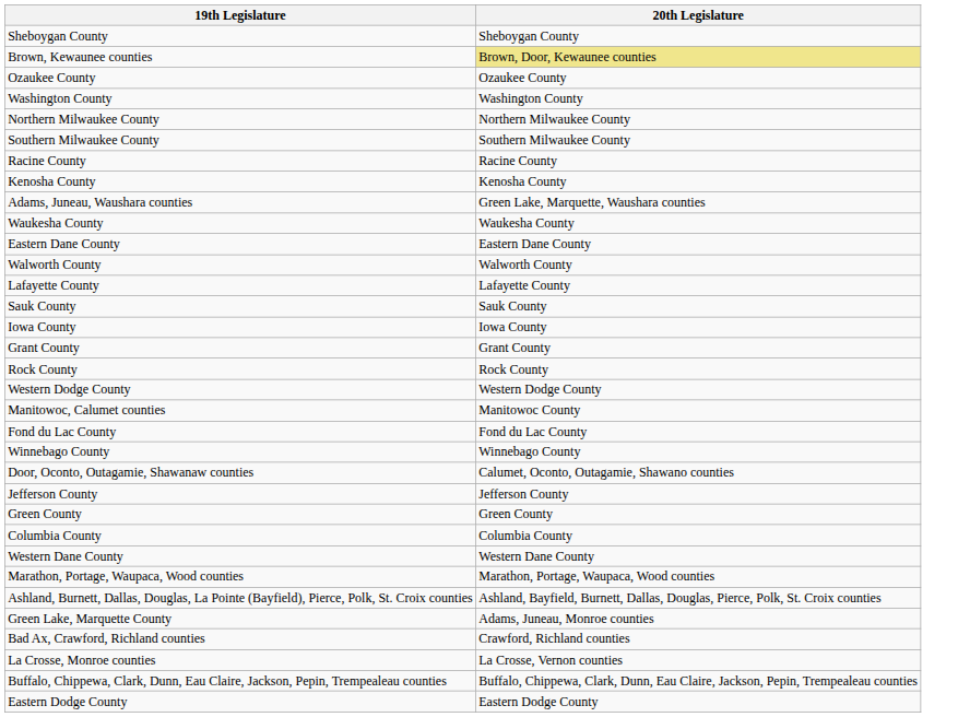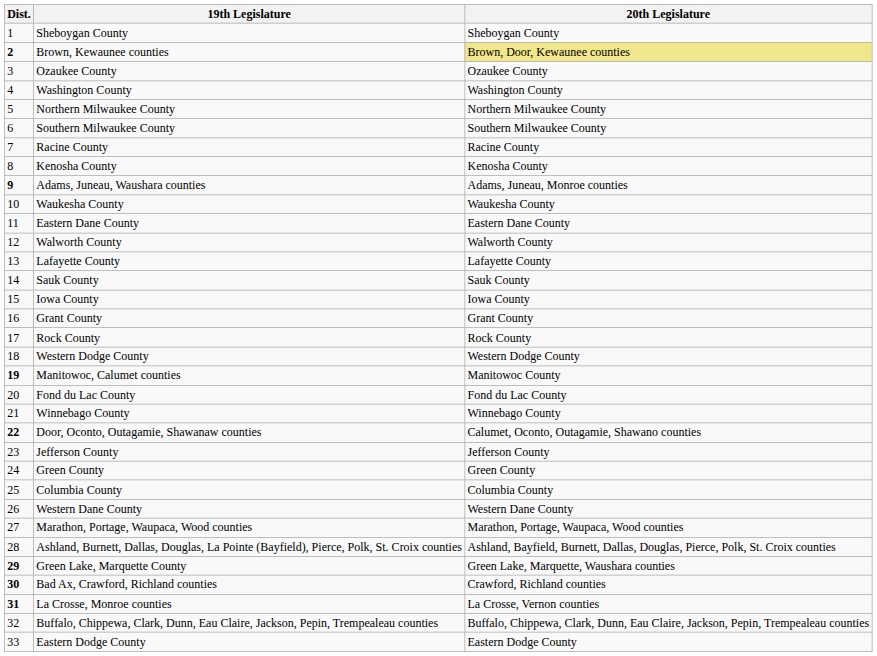+ column: Dist. | 1 | 2 | 3 | 4 | 5 | 6 | 7 | 8 | 9 | 10 | 11 | 12 | 13 | 14 | 15 | 16 | 17 | 18 | 19 | 20 | 21 | 22 | 23 | 24 | 25 | 26 | 27 | 28 | 29 | 30 | 31 | 32 | 33
Adams, Juneau, Waushara counties | 20th Legislature: Green Lake, Marquette, Waushara counties -> Adams, Juneau, Monroe counties
Green Lake, Marquette County | 20th Legislature: Adams, Juneau, Monroe counties -> Green Lake, Marquette, Waushara counties
